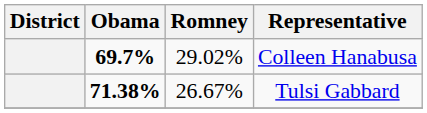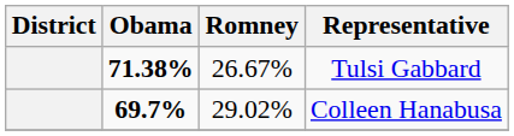rows swapped: Colleen Hanabusa <-> Tulsi Gabbard
